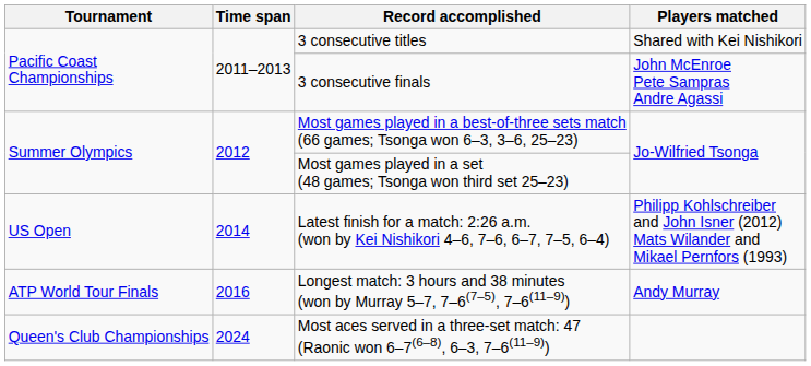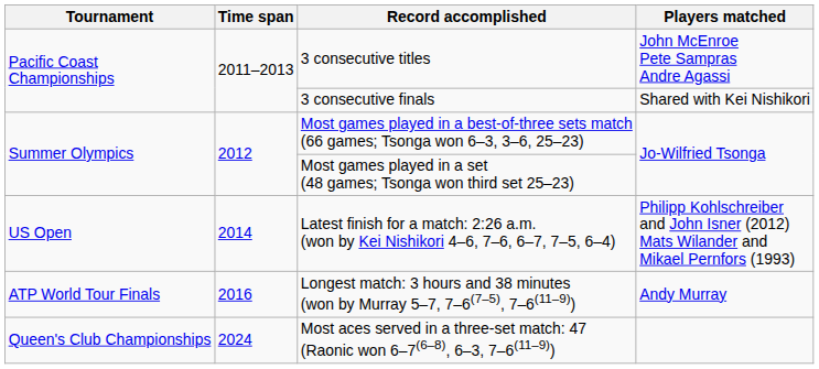3 consecutive titles | Players matched: Shared with Kei Nishikori -> John McEnroe Pete Sampras Andre Agassi
3 consecutive finals | Players matched: John McEnroe Pete Sampras Andre Agassi -> Shared with Kei Nishikori
